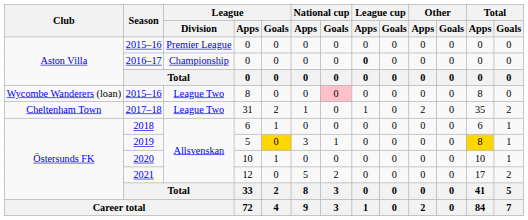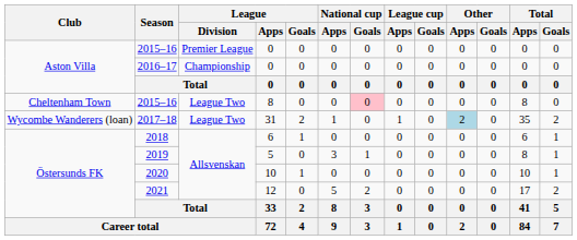2016–17 | League cup / Apps: bold -> normal
2015–16 / 8 | Club: Wycombe Wanderers (loan) -> Cheltenham Town
2017–18 | Club: Cheltenham Town -> Wycombe Wanderers (loan)
2017–18 | Other / Apps: no background -> lightblue background
2019 | League / Goals: gold background -> no background
2019 | Total / Apps: gold background -> no background
